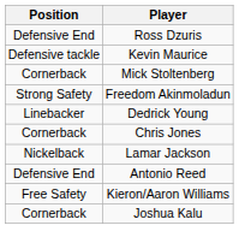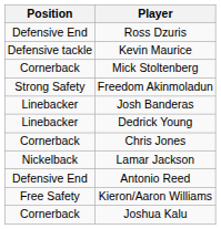+ row: Linebacker | Josh Banderas
